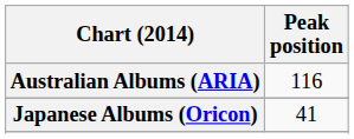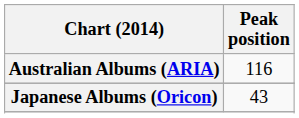Japanese Albums (Oricon) | Peak position: 41 -> 43
